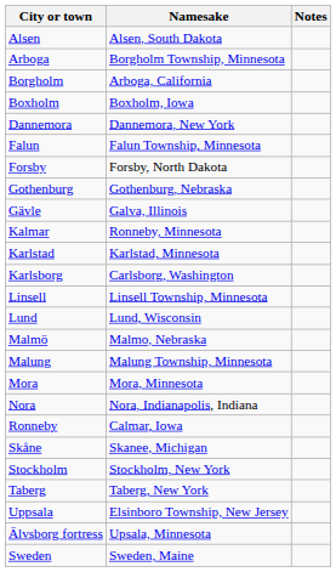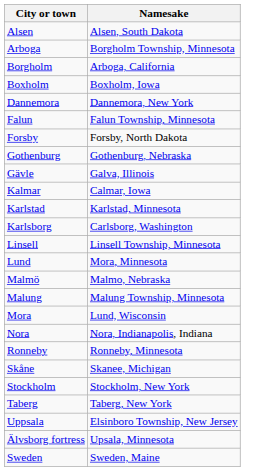- column: Notes
Kalmar | Namesake: Ronneby, Minnesota -> Calmar, Iowa
Lund | Namesake: Lund, Wisconsin -> Mora, Minnesota
Mora | Namesake: Mora, Minnesota -> Lund, Wisconsin
Ronneby | Namesake: Calmar, Iowa -> Ronneby, Minnesota
